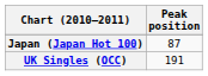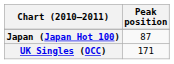UK Singles (OCC) | Peak position: 191 -> 171
